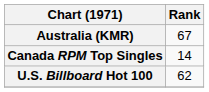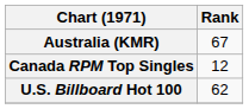Canada RPM Top Singles | Rank: 14 -> 12
